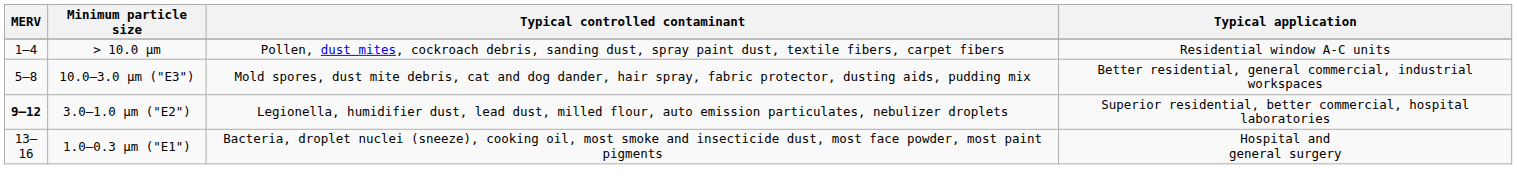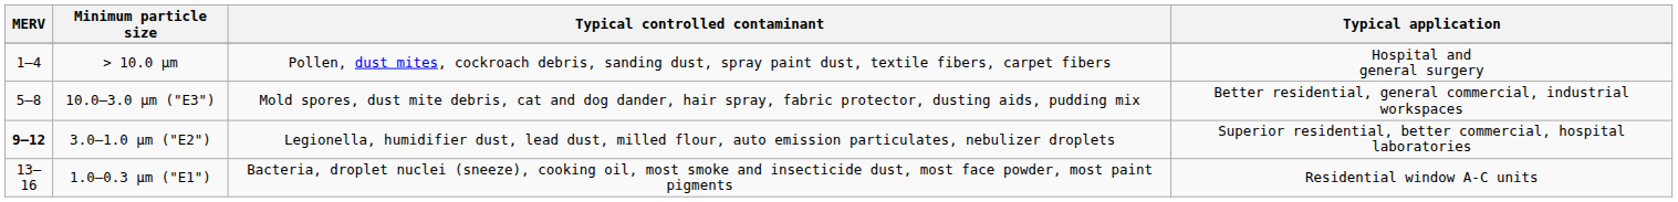> 10.0 μm | Typical application: Residential window A-C units -> Hospital and general surgery
1.0–0.3 μm ("E1") | Typical application: Hospital and general surgery -> Residential window A-C units
